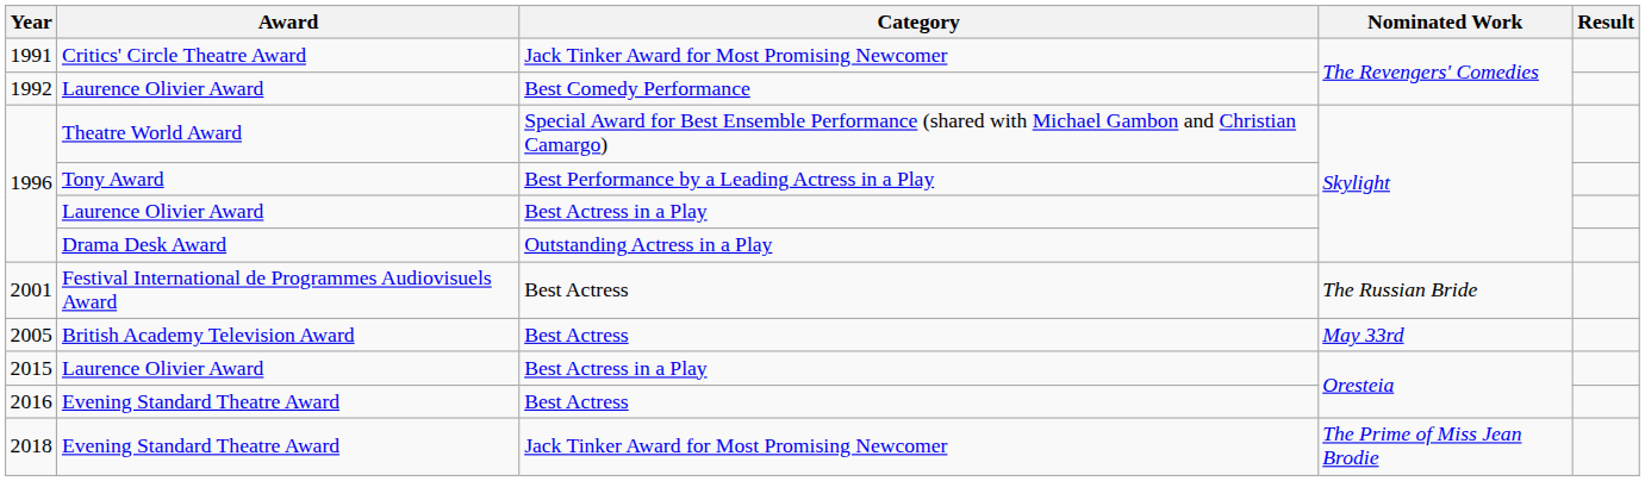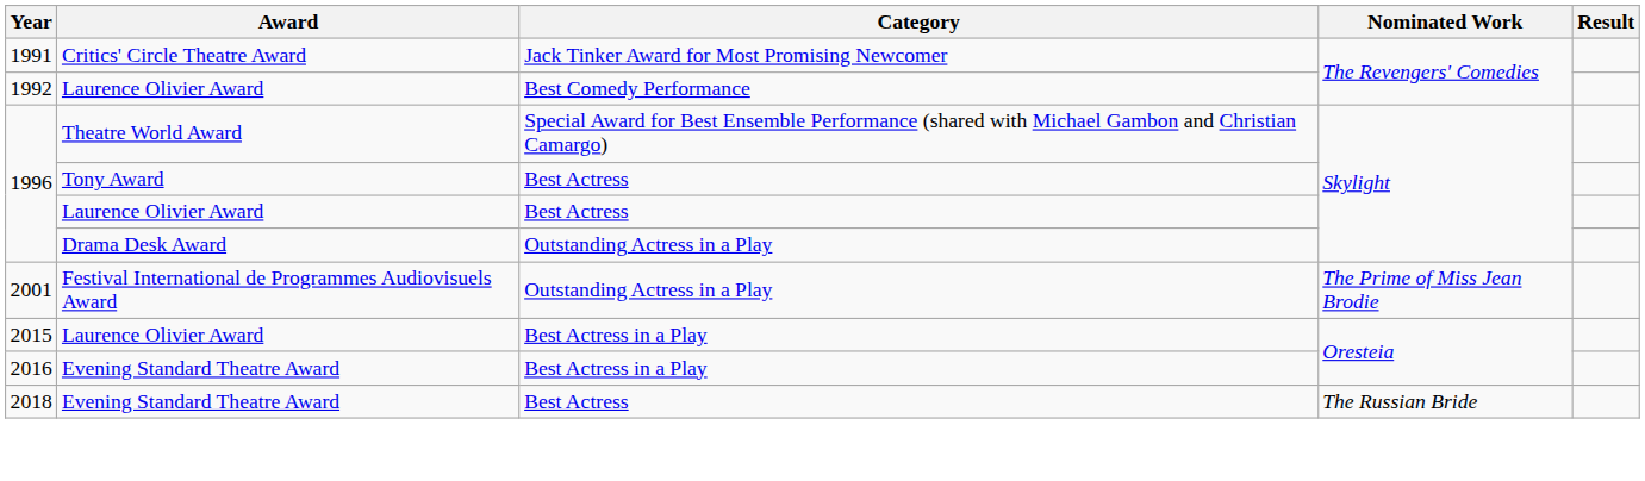1996 / Tony Award | Category: Best Performance by a Leading Actress in a Play -> Best Actress
1996 / Laurence Olivier Award | Category: Best Actress in a Play -> Best Actress
2001 | Category: Best Actress -> Outstanding Actress in a Play
2001 | Nominated Work: The Russian Bride -> The Prime of Miss Jean Brodie
- row: 2005 | British Academy Television Award | Best Actress | May 33rd
2016 | Category: Best Actress -> Best Actress in a Play
2018 | Category: Jack Tinker Award for Most Promising Newcomer -> Best Actress
2018 | Nominated Work: The Prime of Miss Jean Brodie -> The Russian Bride
